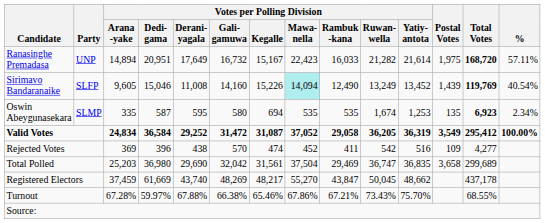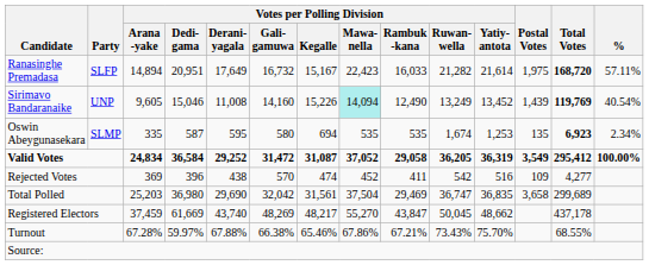Ranasinghe Premadasa | Party: UNP -> SLFP
Sirimavo Bandaranaike | Party: SLFP -> UNP
